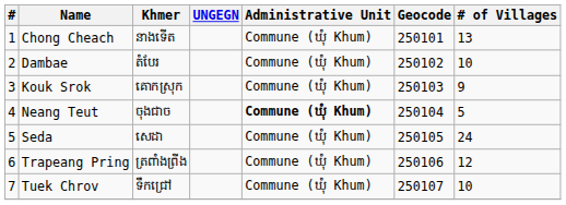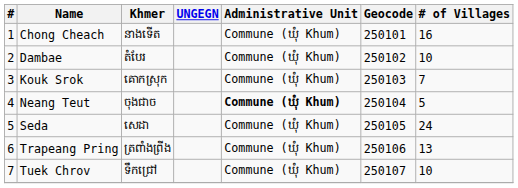Chong Cheach | # of Villages: 13 -> 16
Kouk Srok | # of Villages: 9 -> 7
Trapeang Pring | # of Villages: 12 -> 13
